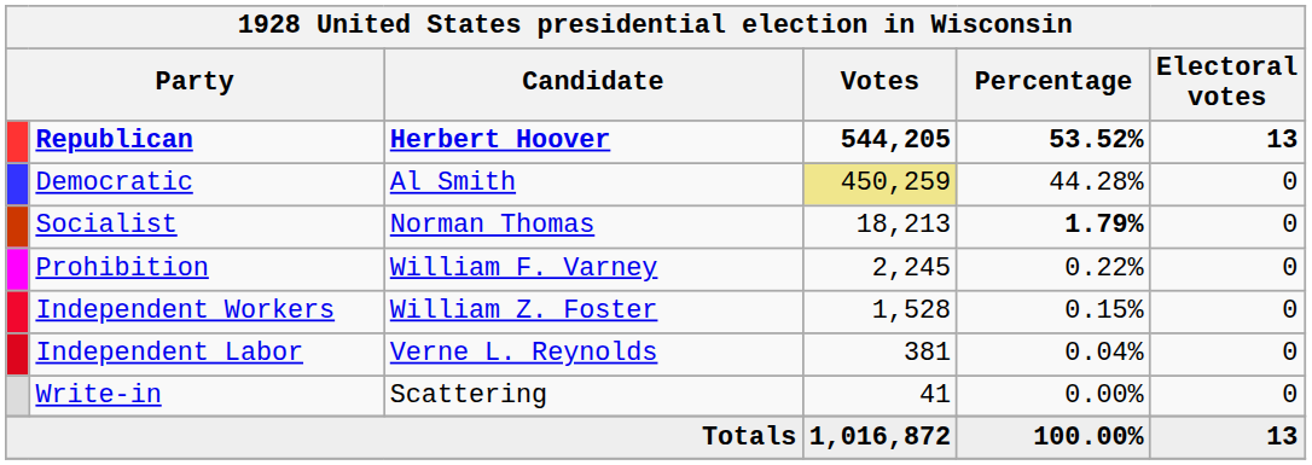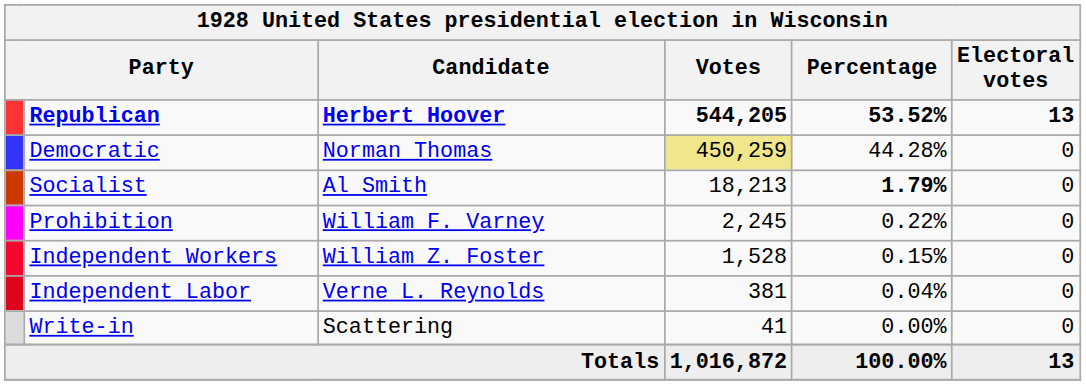Democratic | Candidate: Al Smith -> Norman Thomas
Socialist | Candidate: Norman Thomas -> Al Smith
